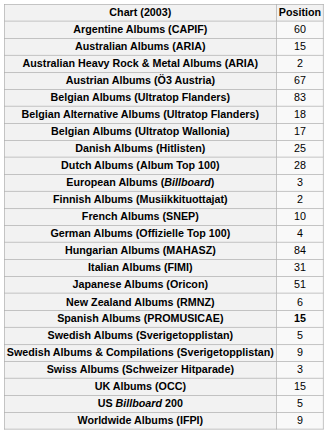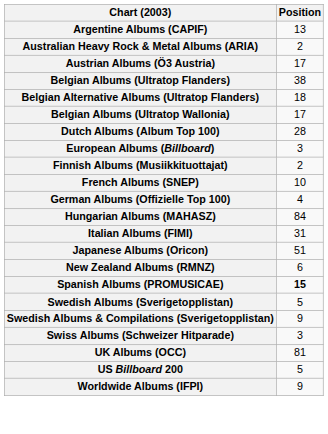Argentine Albums (CAPIF) | Position: 60 -> 13
- row: Australian Albums (ARIA) | 15
Austrian Albums (Ö3 Austria) | Position: 67 -> 17
Belgian Albums (Ultratop Flanders) | Position: 83 -> 38
- row: Danish Albums (Hitlisten) | 25
UK Albums (OCC) | Position: 15 -> 81
